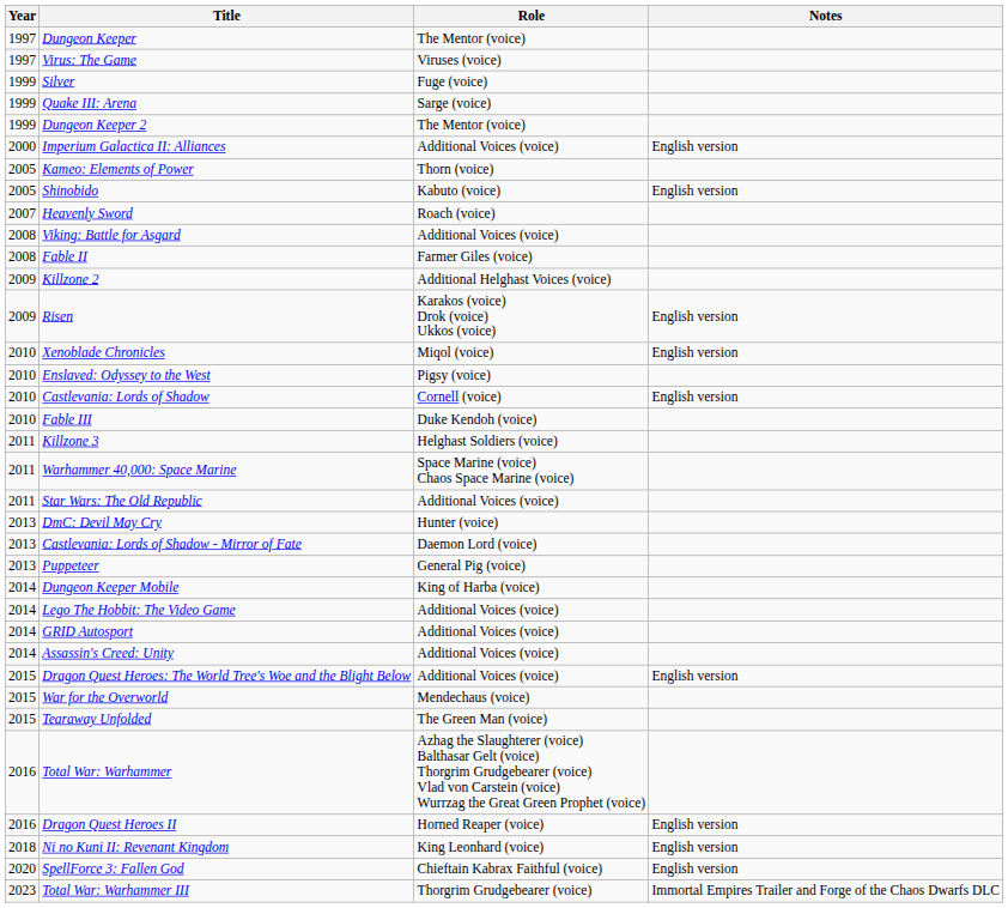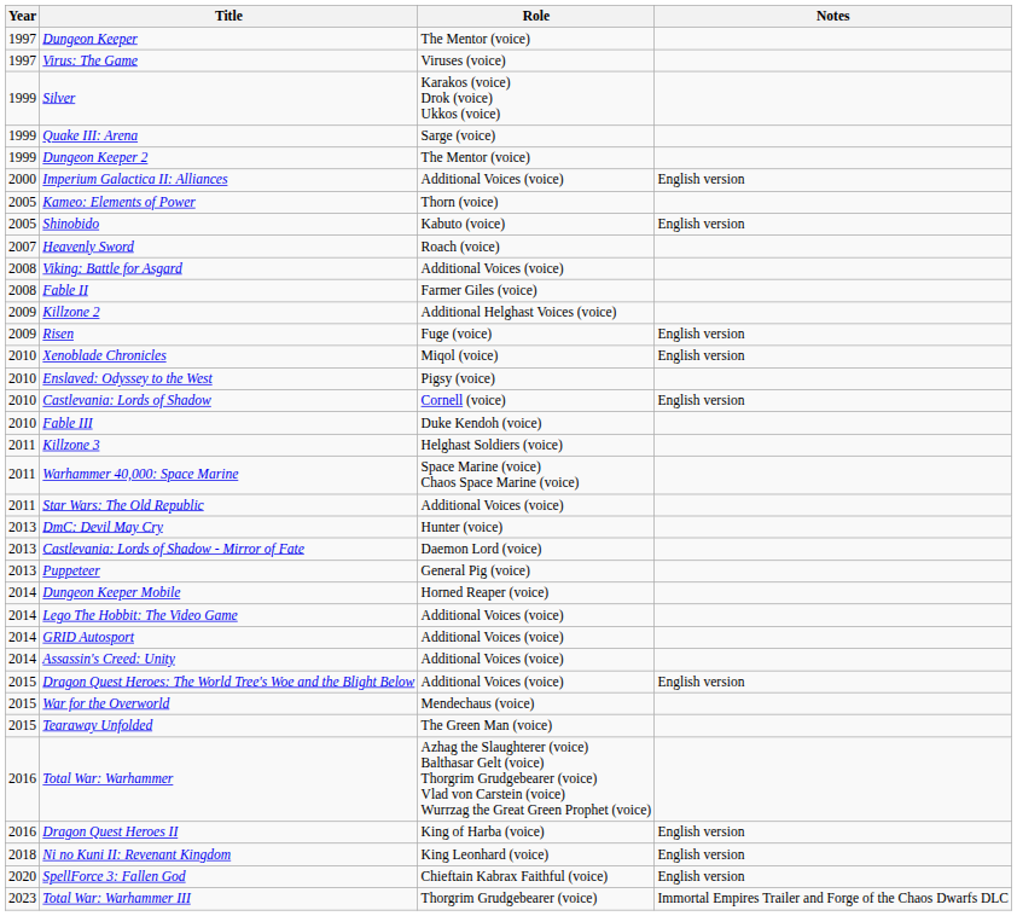Silver | Role: Fuge (voice) -> Karakos (voice) Drok (voice) Ukkos (voice)
Risen | Role: Karakos (voice) Drok (voice) Ukkos (voice) -> Fuge (voice)
Dungeon Keeper Mobile | Role: King of Harba (voice) -> Horned Reaper (voice)
Dragon Quest Heroes II | Role: Horned Reaper (voice) -> King of Harba (voice)
